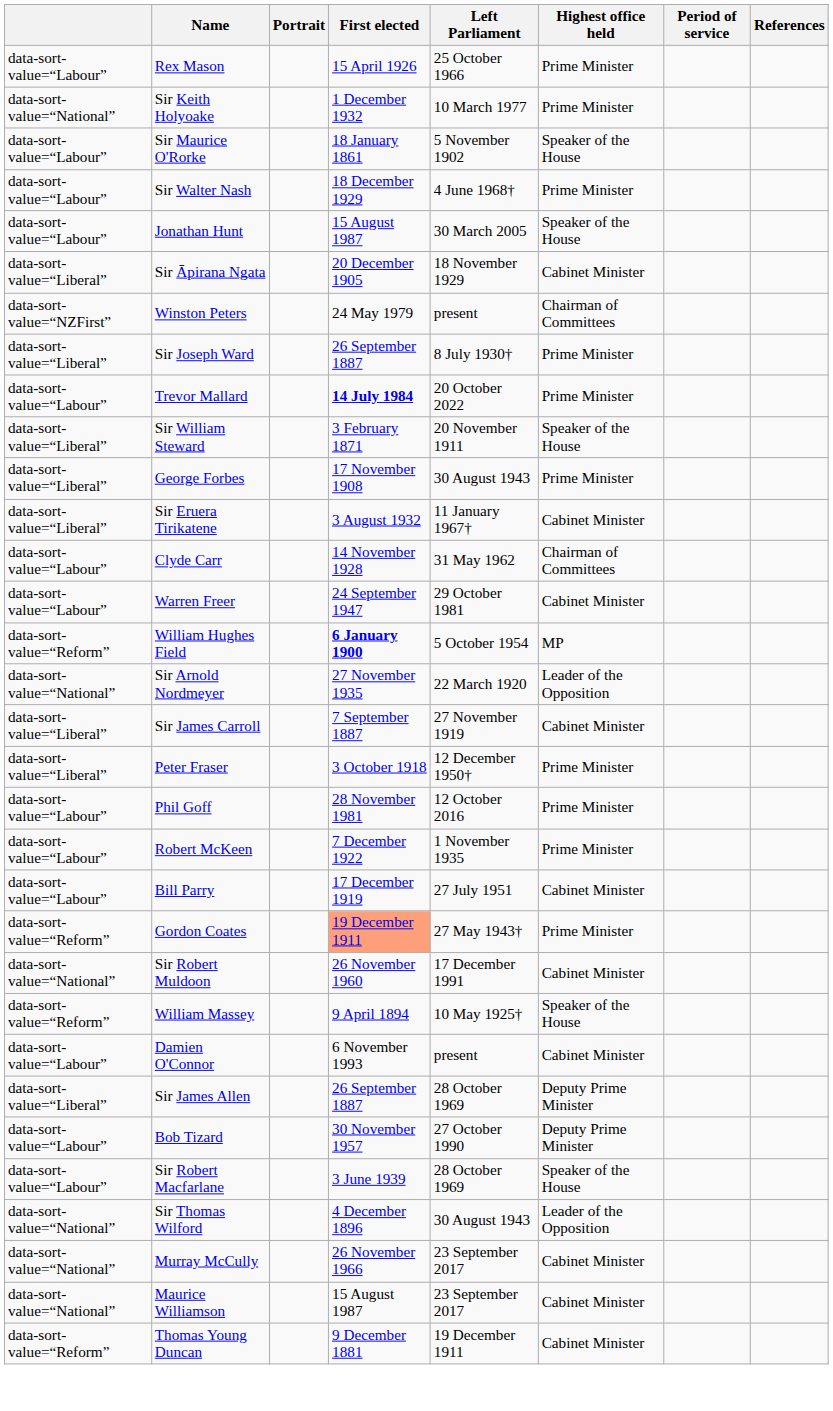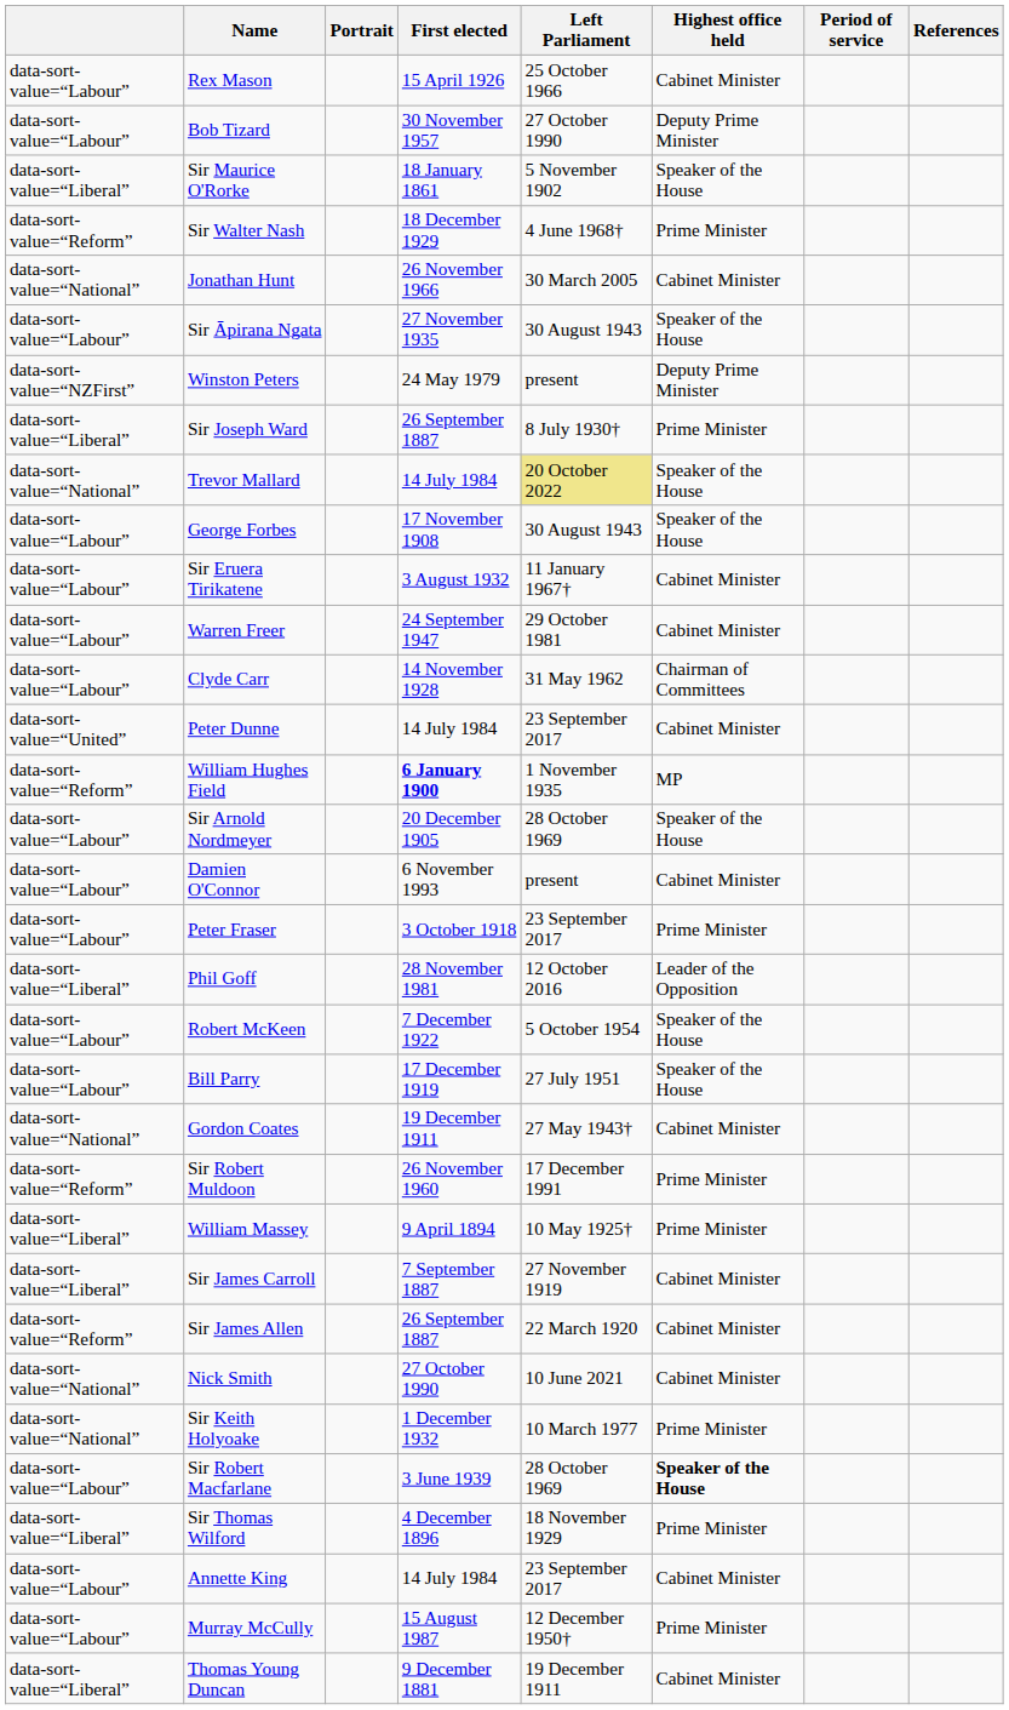Rex Mason | Highest office held: Prime Minister -> Cabinet Minister
rows swapped: Sir Keith Holyoake <-> Bob Tizard
Sir Maurice O'Rorke | column 1: data-sort-value=“Labour” -> data-sort-value=“Liberal”
Sir Walter Nash | column 1: data-sort-value=“Labour” -> data-sort-value=“Reform”
Jonathan Hunt | column 1: data-sort-value=“Labour” -> data-sort-value=“National”
Jonathan Hunt | First elected: 15 August 1987 -> 26 November 1966
Jonathan Hunt | Highest office held: Speaker of the House -> Cabinet Minister
Sir Āpirana Ngata | column 1: data-sort-value=“Liberal” -> data-sort-value=“Labour”
Sir Āpirana Ngata | First elected: 20 December 1905 -> 27 November 1935
Sir Āpirana Ngata | Left Parliament: 18 November 1929 -> 30 August 1943
Sir Āpirana Ngata | Highest office held: Cabinet Minister -> Speaker of the House
Winston Peters | Highest office held: Chairman of Committees -> Deputy Prime Minister
Trevor Mallard | column 1: data-sort-value=“Labour” -> data-sort-value=“National”
Trevor Mallard | First elected: bold -> normal
Trevor Mallard | Left Parliament: no background -> khaki background
Trevor Mallard | Highest office held: Prime Minister -> Speaker of the House
- row: data-sort-value=“Liberal” | Sir William Steward | 3 February 1871 | 20 November 1911 | Speaker of the House
George Forbes | column 1: data-sort-value=“Liberal” -> data-sort-value=“Labour”
George Forbes | Highest office held: Prime Minister -> Speaker of the House
Sir Eruera Tirikatene | column 1: data-sort-value=“Liberal” -> data-sort-value=“Labour”
rows swapped: Warren Freer <-> Clyde Carr
+ row: data-sort-value=“United” | Peter Dunne | 14 July 1984 | 23 September 2017 | Cabinet Minister
William Hughes Field | Left Parliament: 5 October 1954 -> 1 November 1935
Sir Arnold Nordmeyer | column 1: data-sort-value=“National” -> data-sort-value=“Labour”
Sir Arnold Nordmeyer | First elected: 27 November 1935 -> 20 December 1905
Sir Arnold Nordmeyer | Left Parliament: 22 March 1920 -> 28 October 1969
Sir Arnold Nordmeyer | Highest office held: Leader of the Opposition -> Speaker of the House
rows swapped: Sir James Carroll <-> Damien O'Connor
Peter Fraser | column 1: data-sort-value=“Liberal” -> data-sort-value=“Labour”
Peter Fraser | Left Parliament: 12 December 1950† -> 23 September 2017
Phil Goff | column 1: data-sort-value=“Labour” -> data-sort-value=“Liberal”
Phil Goff | Highest office held: Prime Minister -> Leader of the Opposition
Robert McKeen | Left Parliament: 1 November 1935 -> 5 October 1954
Robert McKeen | Highest office held: Prime Minister -> Speaker of the House
Bill Parry | Highest office held: Cabinet Minister -> Speaker of the House
Gordon Coates | column 1: data-sort-value=“Reform” -> data-sort-value=“National”
Gordon Coates | First elected: lightsalmon background -> no background
Gordon Coates | Highest office held: Prime Minister -> Cabinet Minister
Sir Robert Muldoon | column 1: data-sort-value=“National” -> data-sort-value=“Reform”
Sir Robert Muldoon | Highest office held: Cabinet Minister -> Prime Minister
William Massey | column 1: data-sort-value=“Reform” -> data-sort-value=“Liberal”
William Massey | Highest office held: Speaker of the House -> Prime Minister
Sir James Allen | column 1: data-sort-value=“Liberal” -> data-sort-value=“Reform”
Sir James Allen | Left Parliament: 28 October 1969 -> 22 March 1920
Sir James Allen | Highest office held: Deputy Prime Minister -> Cabinet Minister
+ row: data-sort-value=“National” | Nick Smith | 27 October 1990 | 10 June 2021 | Cabinet Minister
Sir Robert Macfarlane | Highest office held: normal -> bold
Sir Thomas Wilford | column 1: data-sort-value=“National” -> data-sort-value=“Liberal”
Sir Thomas Wilford | Left Parliament: 30 August 1943 -> 18 November 1929
Sir Thomas Wilford | Highest office held: Leader of the Opposition -> Prime Minister
+ row: data-sort-value=“Labour” | Annette King | 14 July 1984 | 23 September 2017 | Cabinet Minister
Murray McCully | column 1: data-sort-value=“National” -> data-sort-value=“Labour”
Murray McCully | First elected: 26 November 1966 -> 15 August 1987
Murray McCully | Left Parliament: 23 September 2017 -> 12 December 1950†
Murray McCully | Highest office held: Cabinet Minister -> Prime Minister
- row: data-sort-value=“National” | Maurice Williamson | 15 August 1987 | 23 September 2017 | Cabinet Minister
Thomas Young Duncan | column 1: data-sort-value=“Reform” -> data-sort-value=“Liberal”
